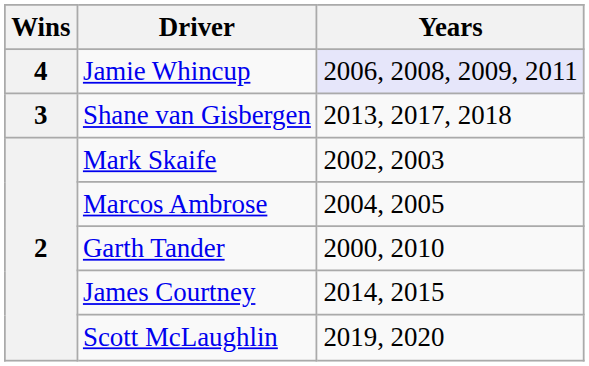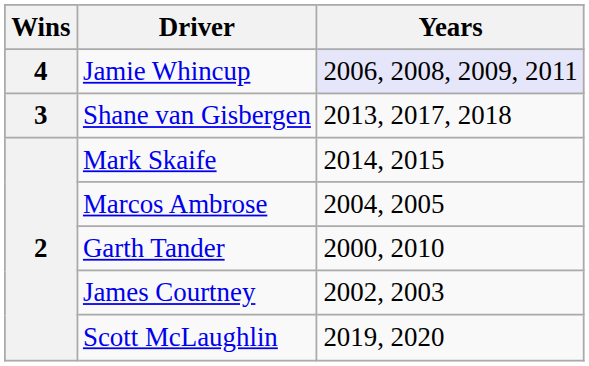Mark Skaife | Years: 2002, 2003 -> 2014, 2015
James Courtney | Years: 2014, 2015 -> 2002, 2003
